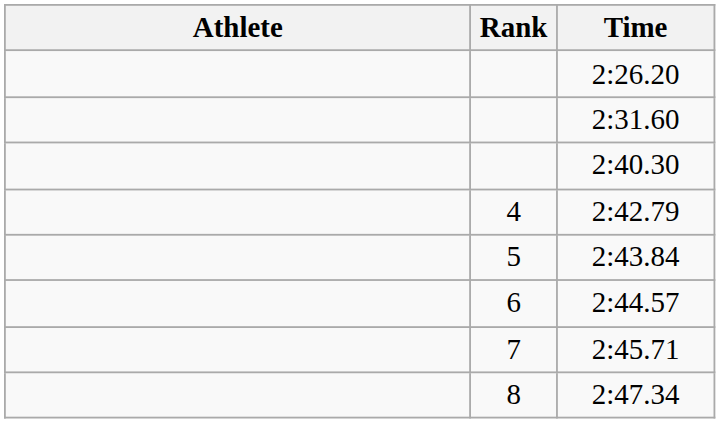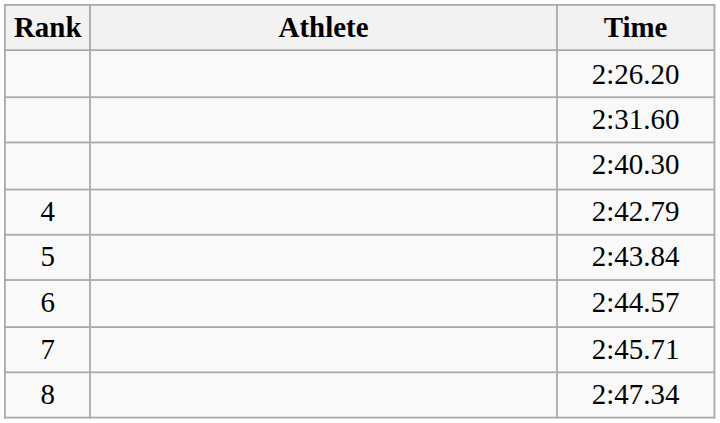columns swapped: Rank <-> Athlete
